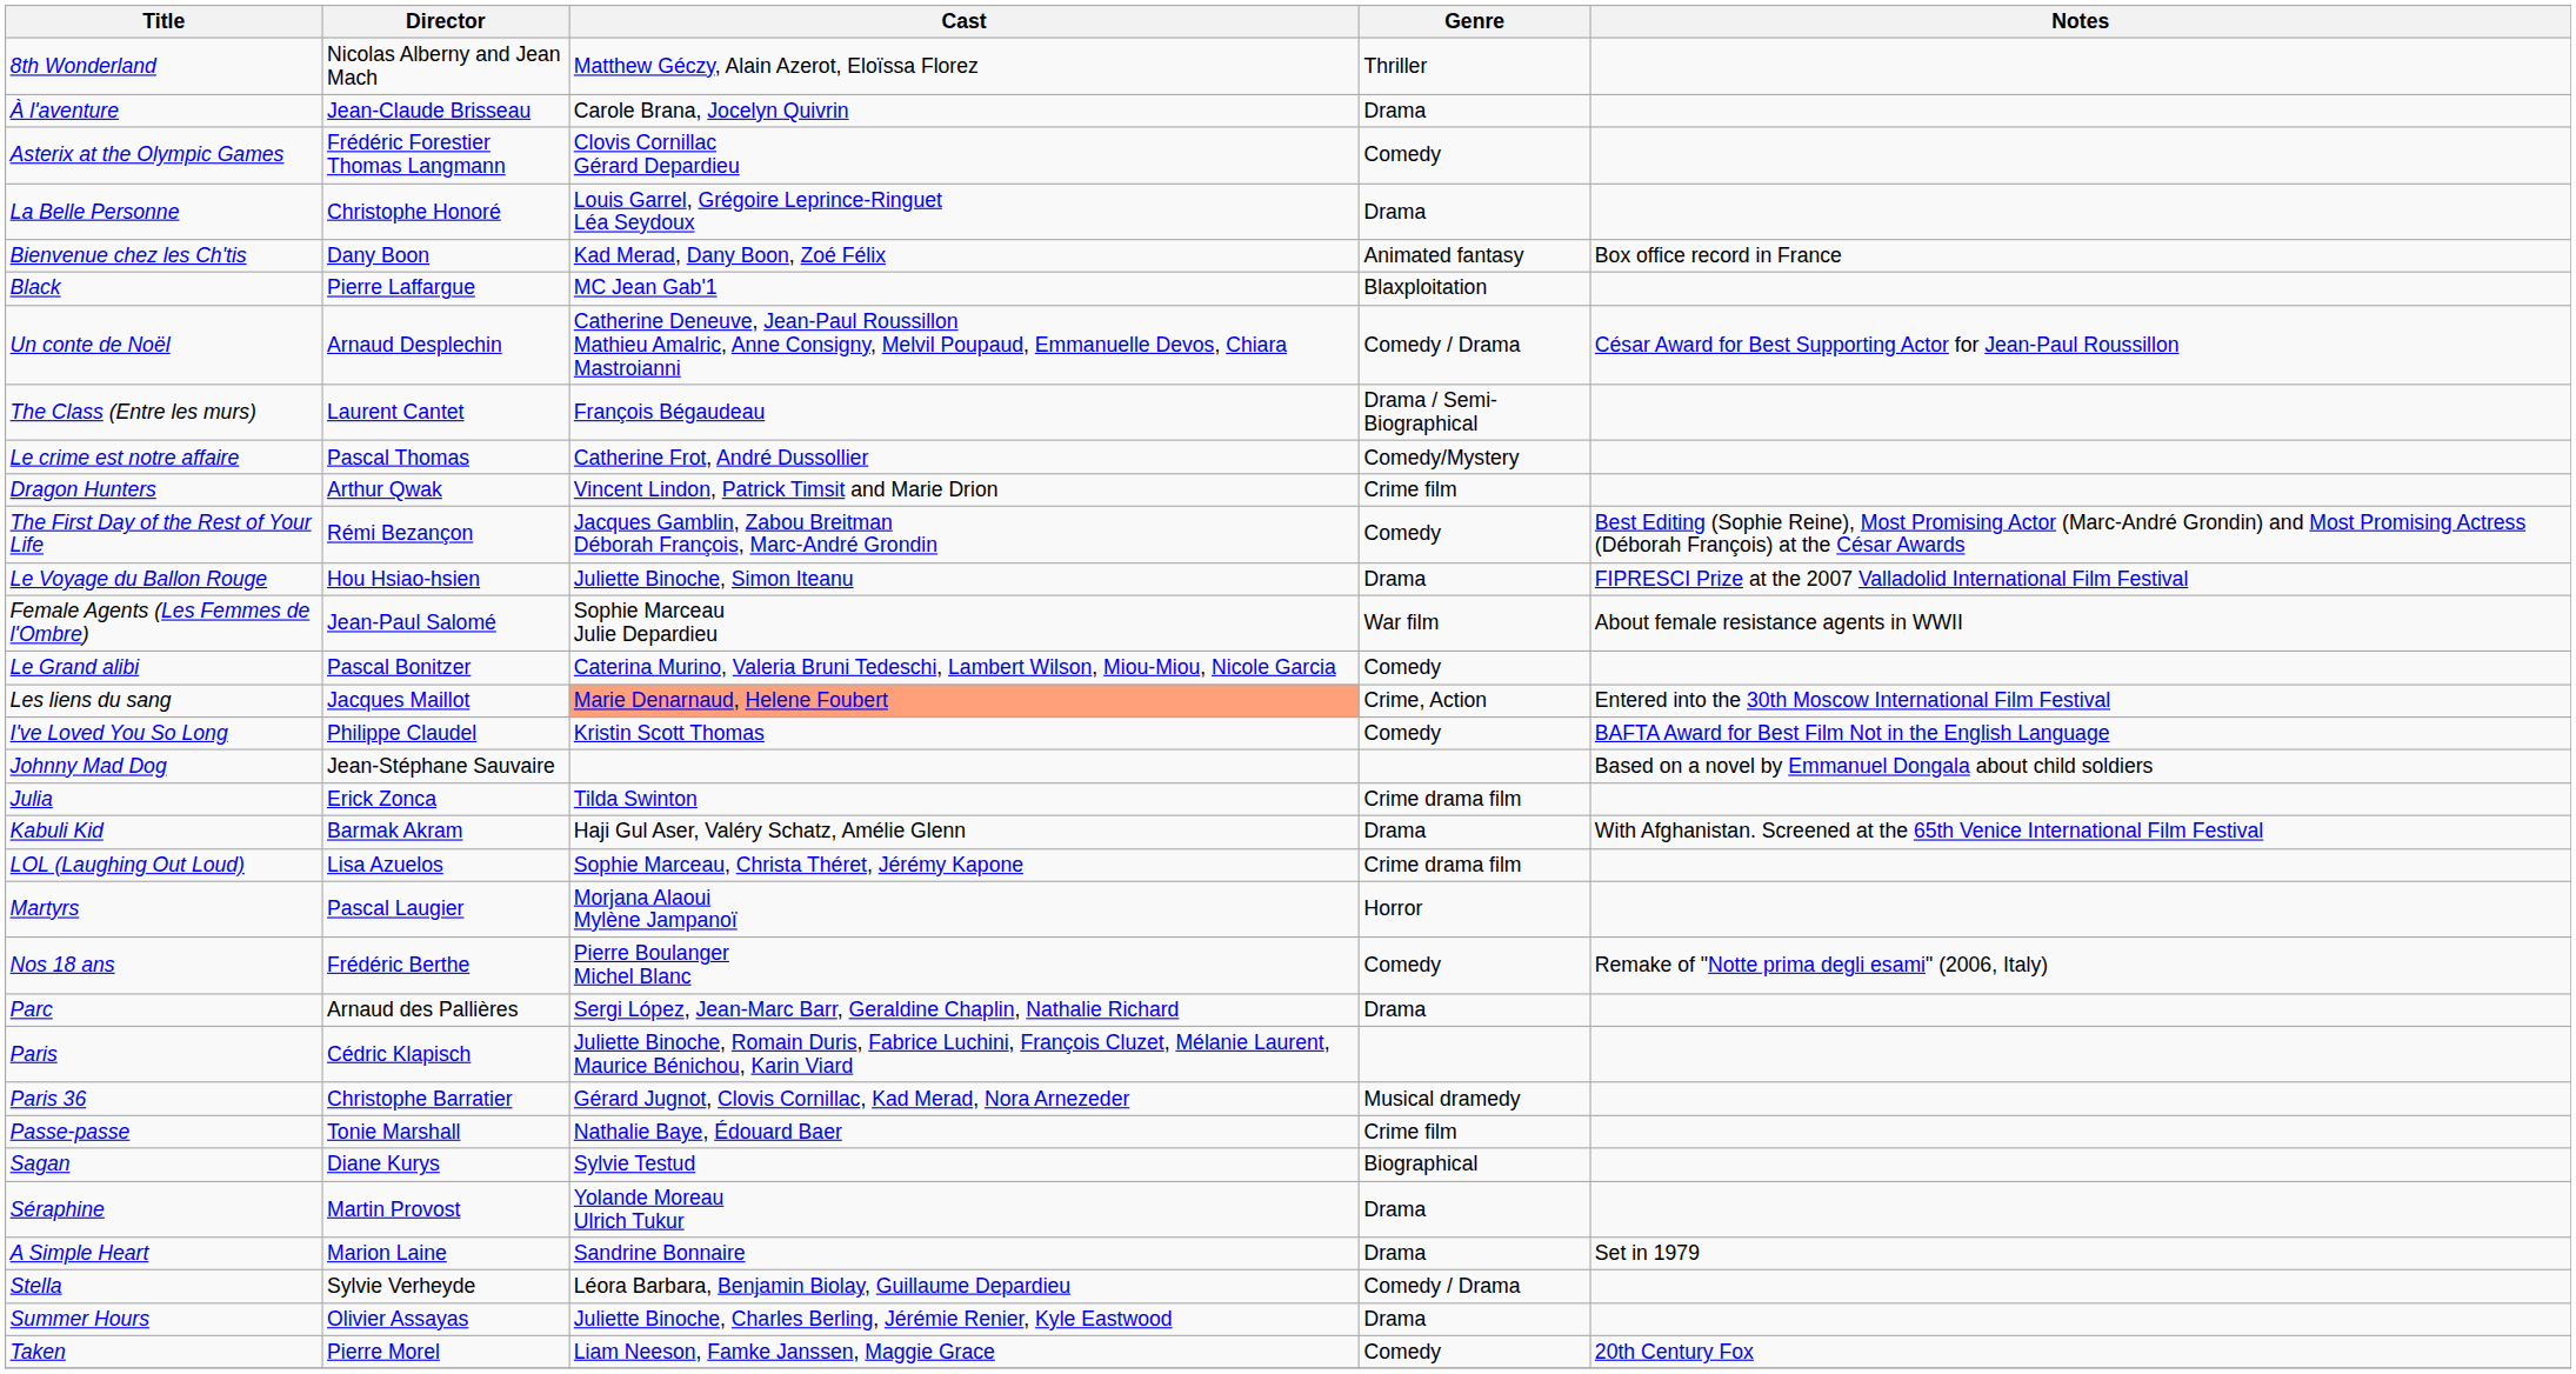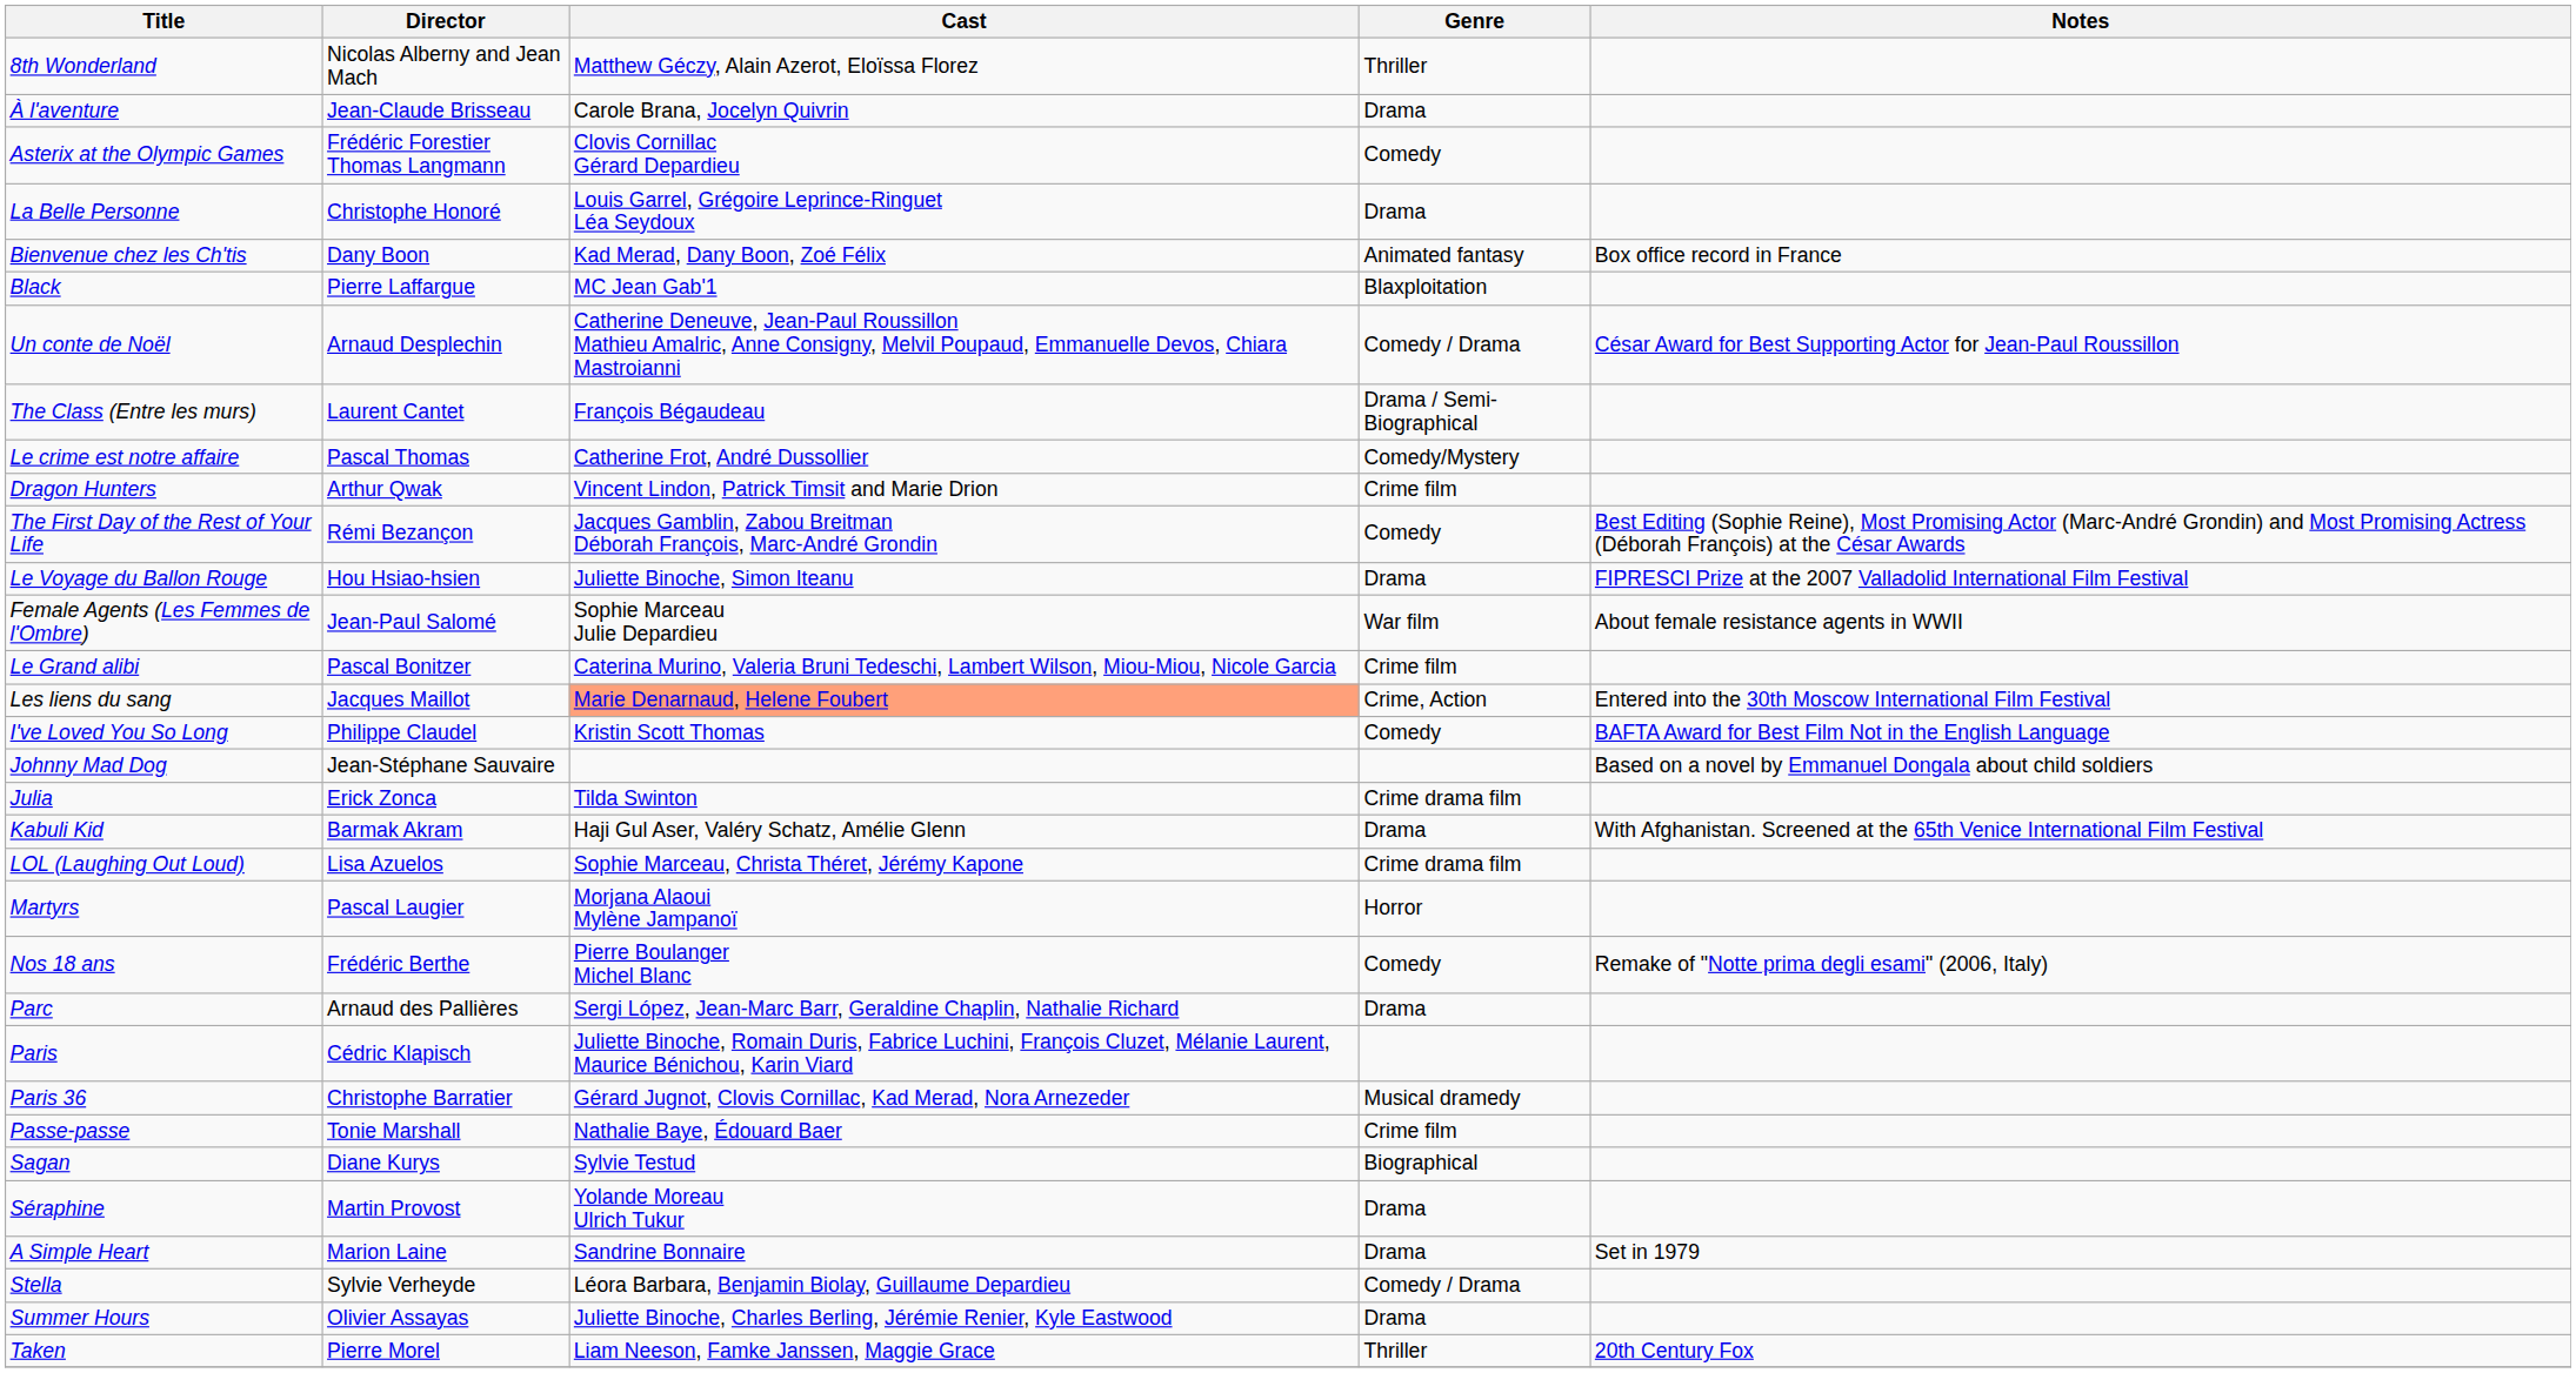Le Grand alibi | Genre: Comedy -> Crime film
Taken | Genre: Comedy -> Thriller
